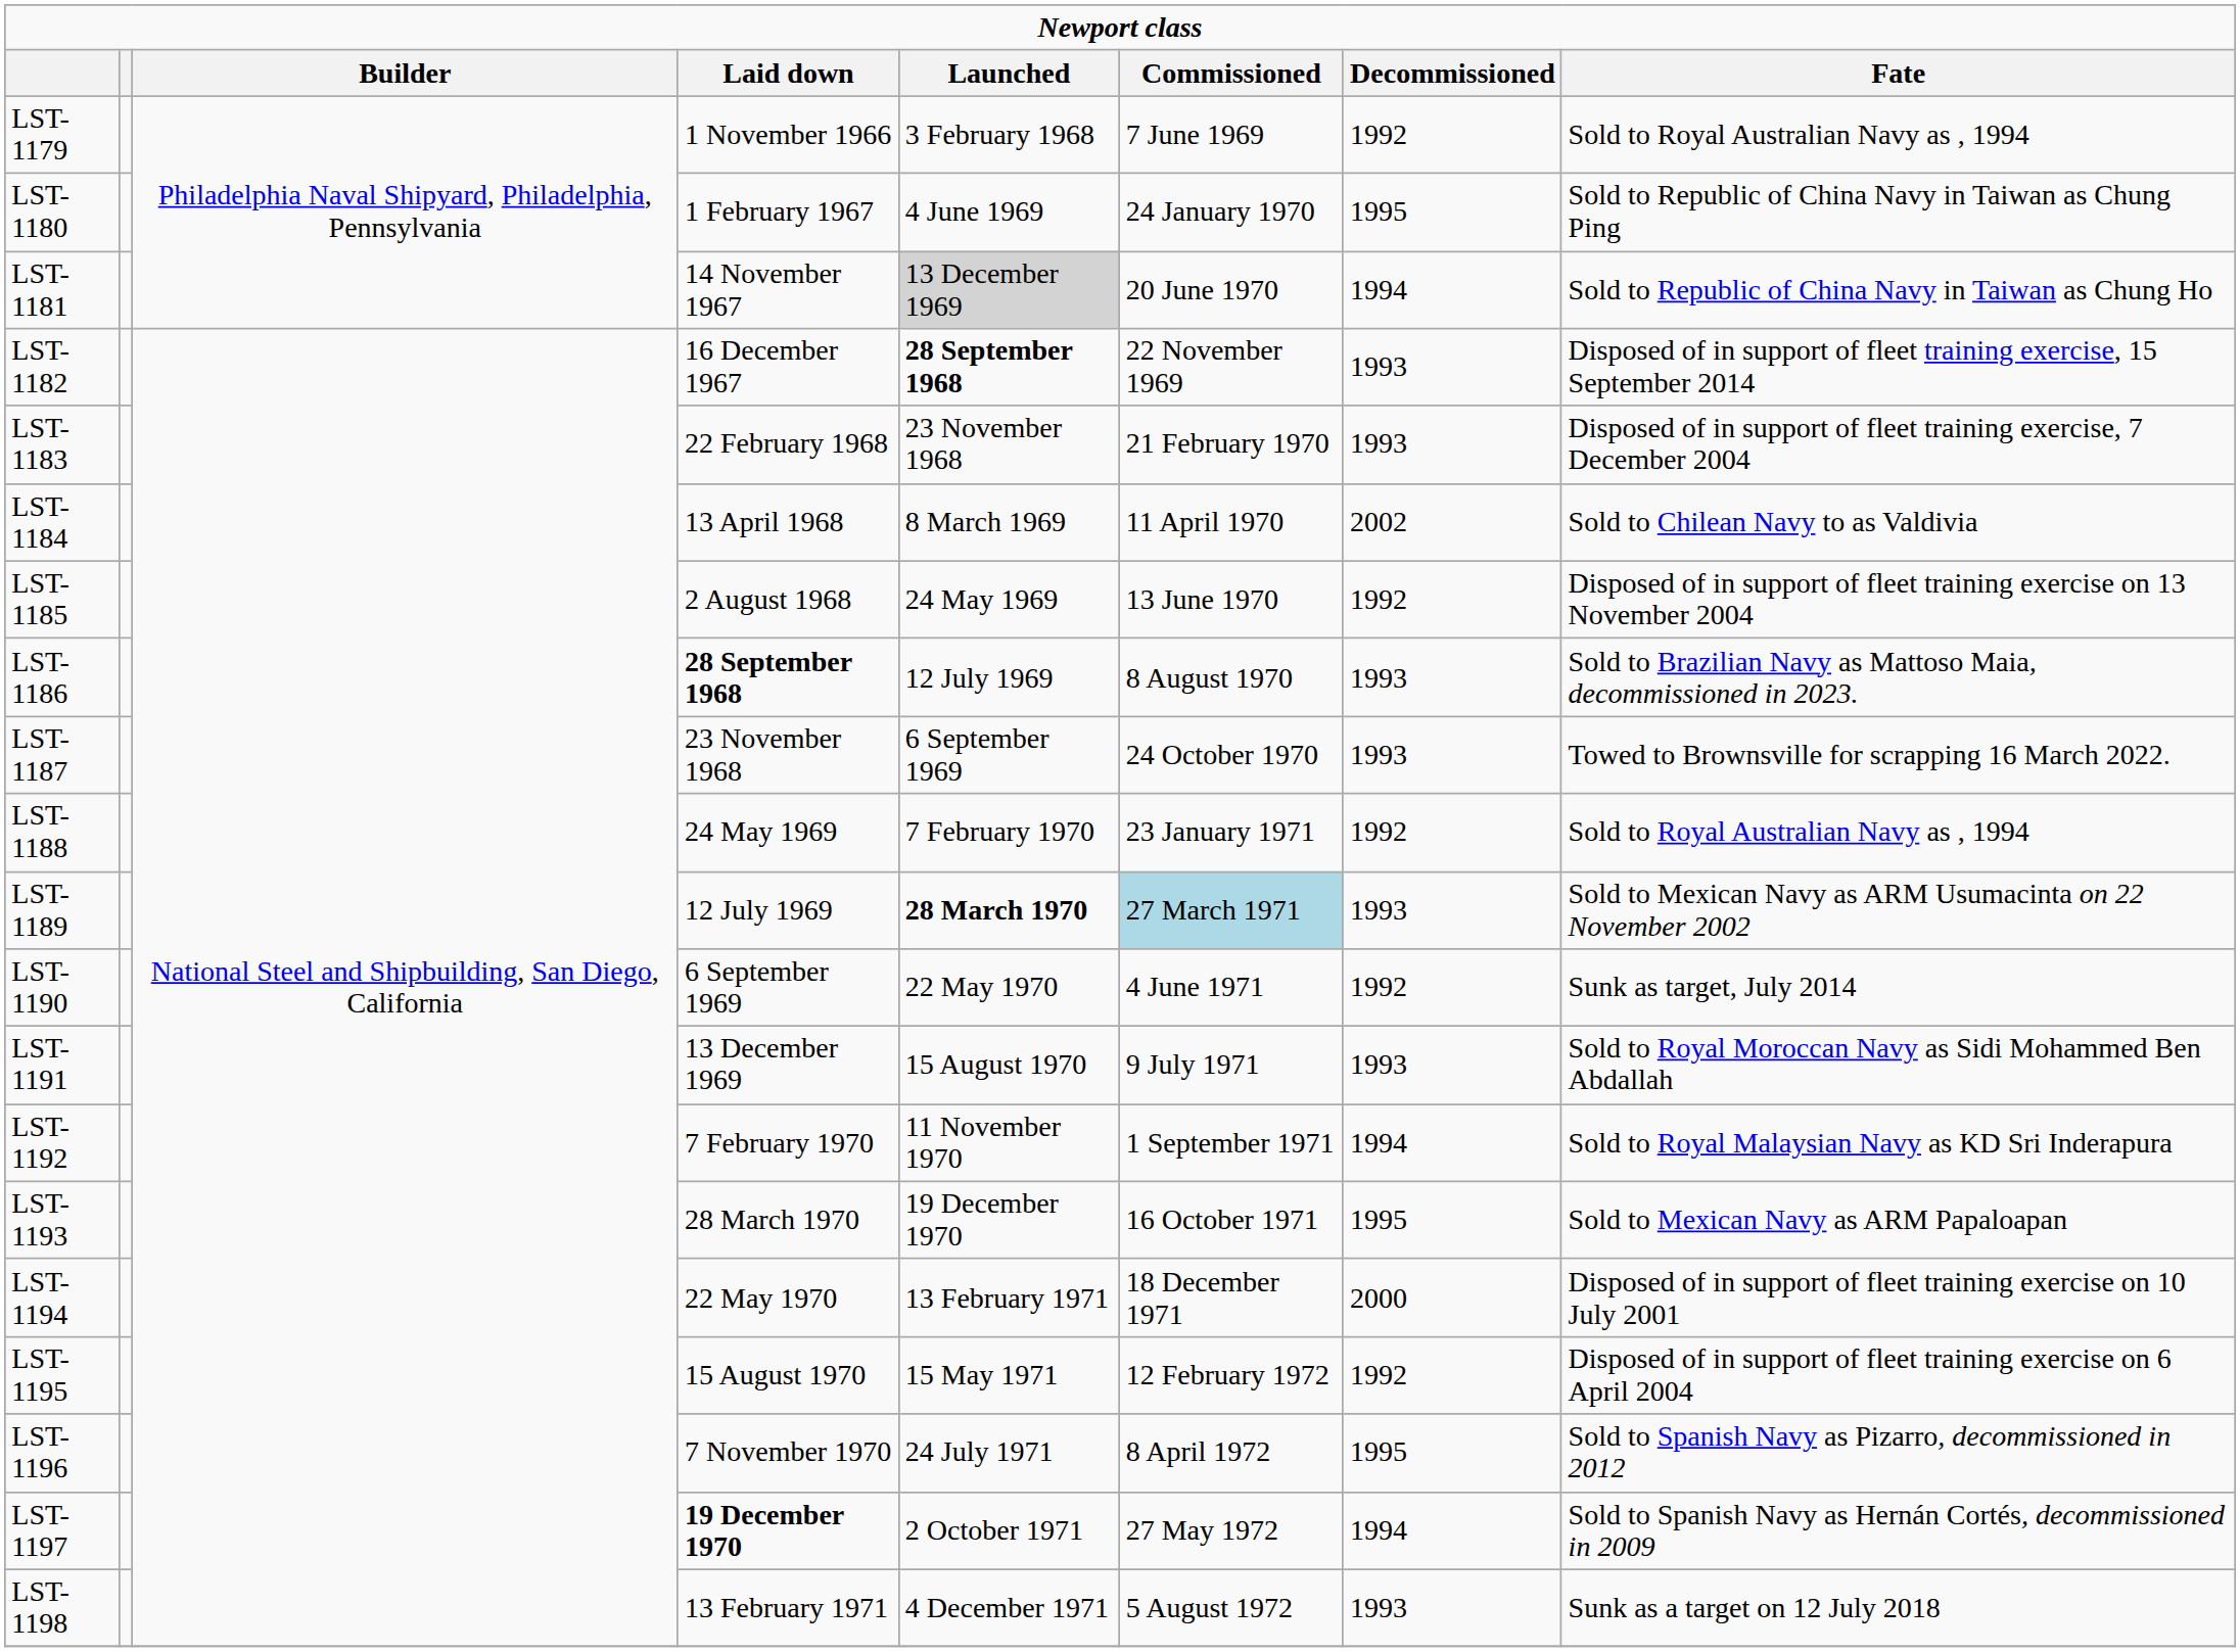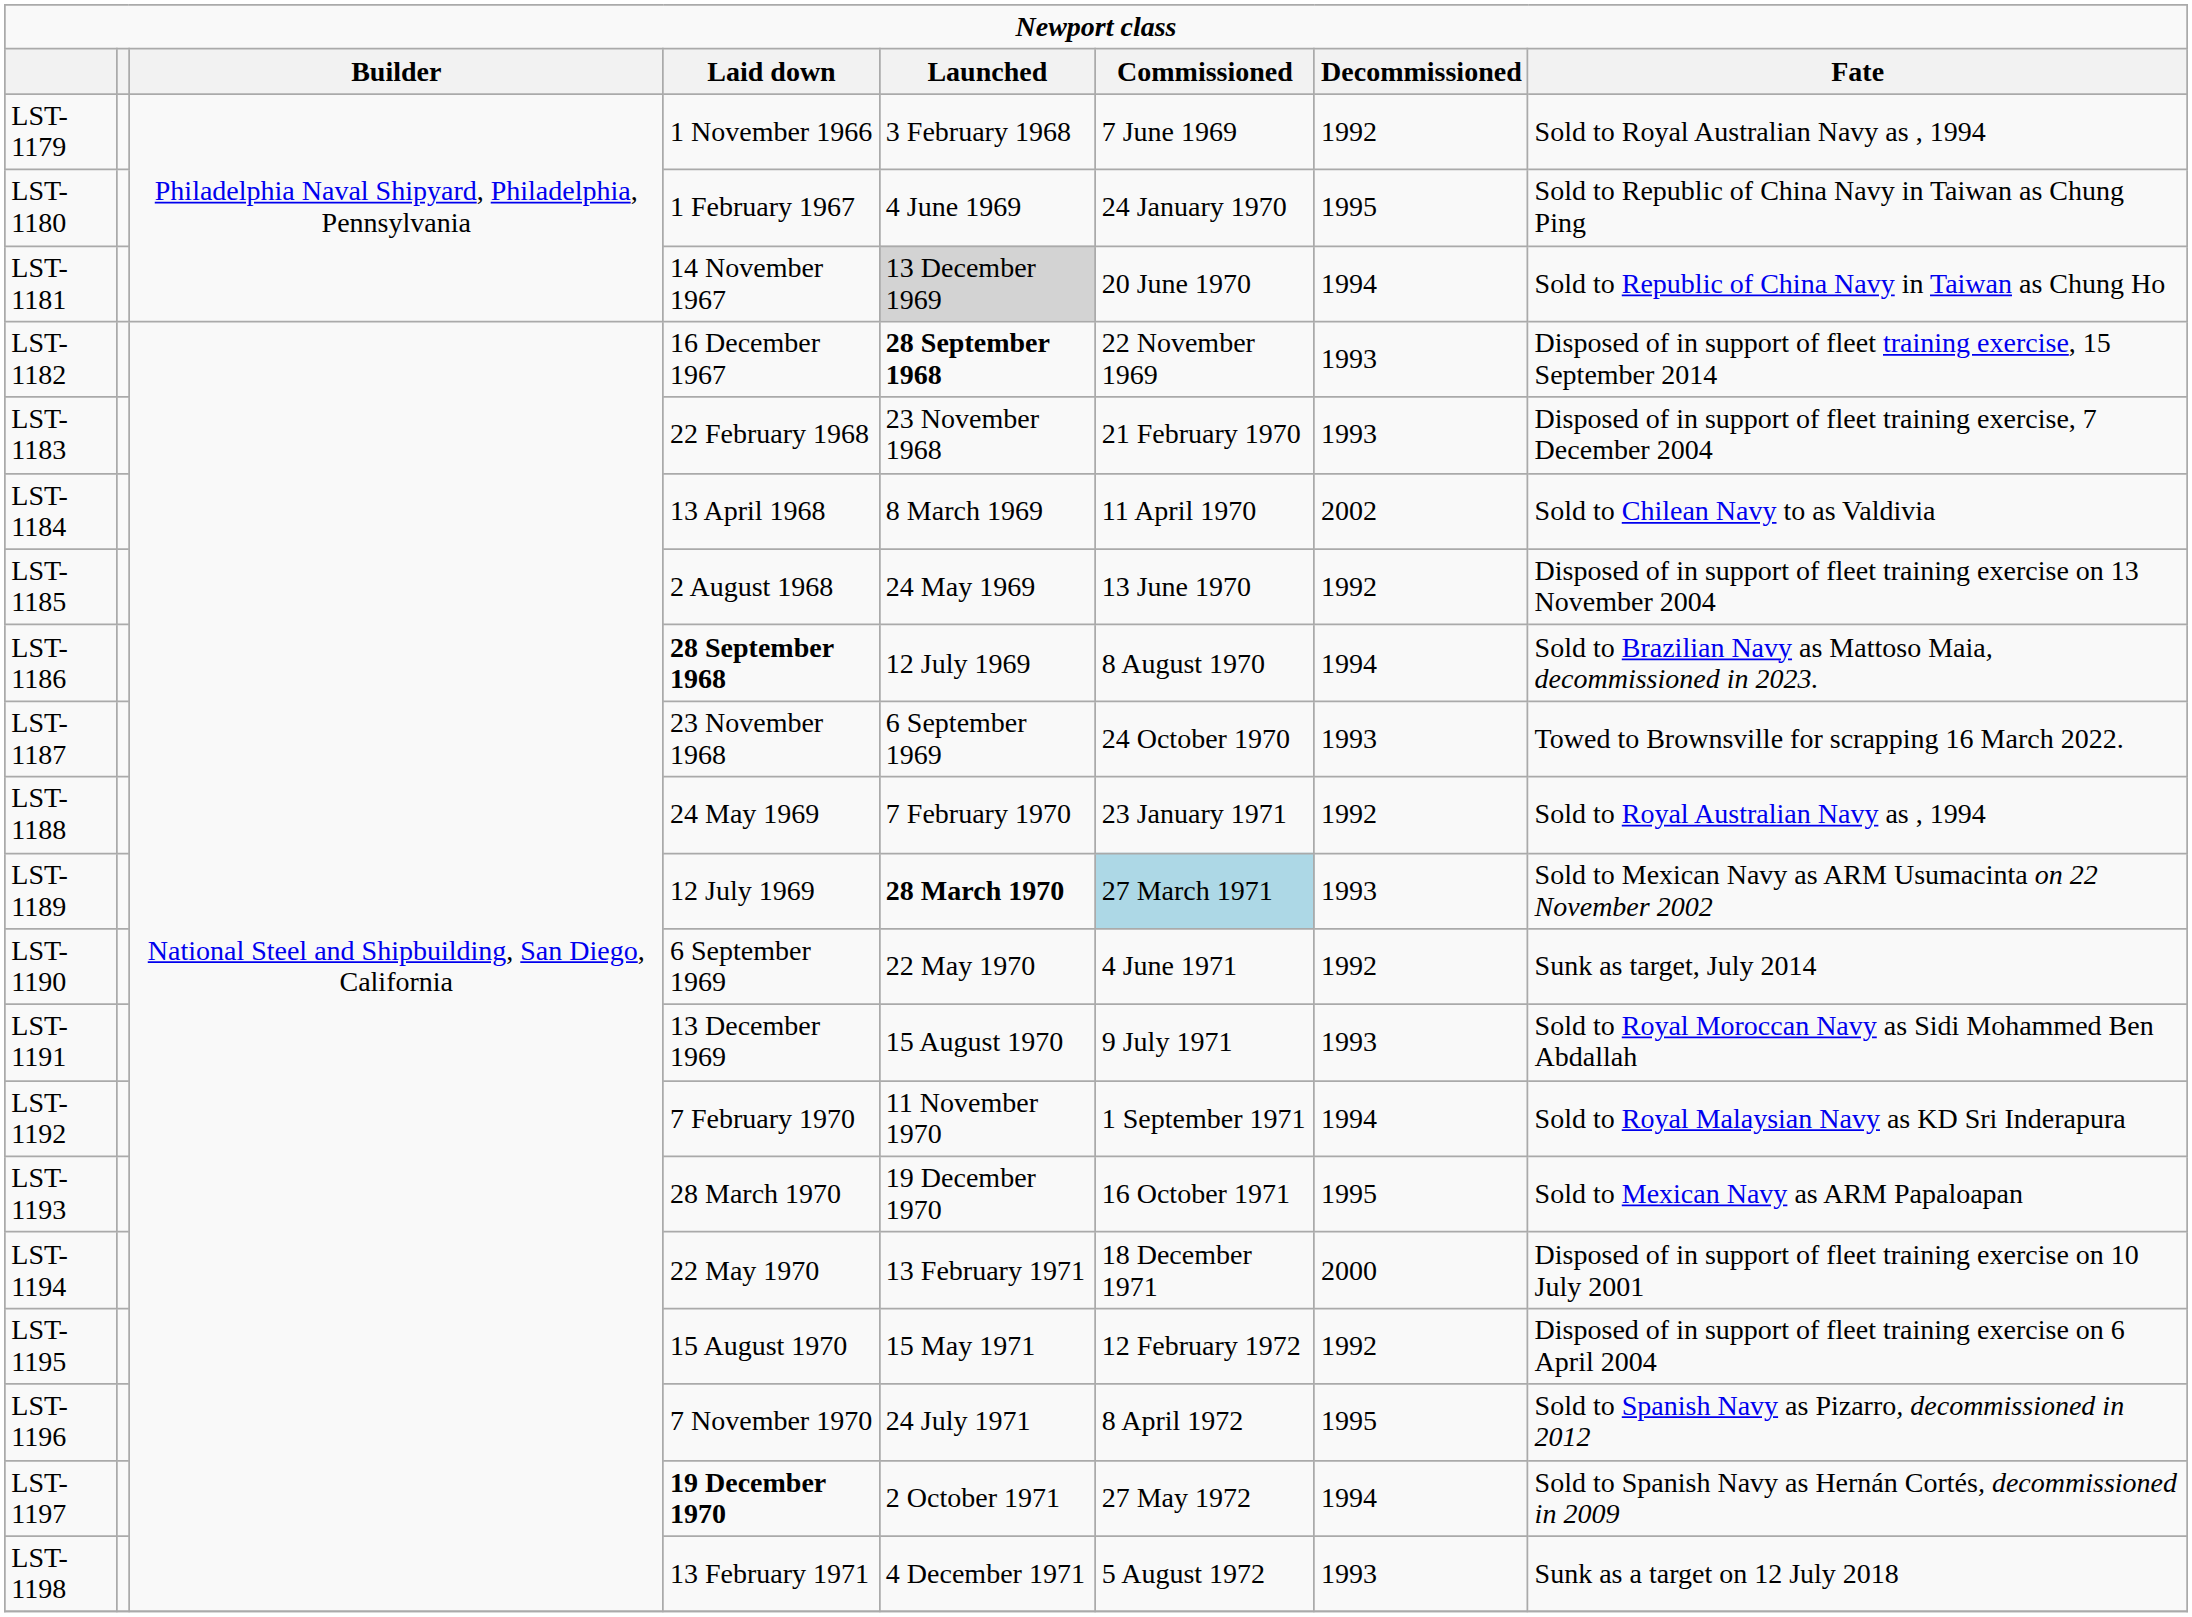LST-1186 | column 7: 1993 -> 1994
